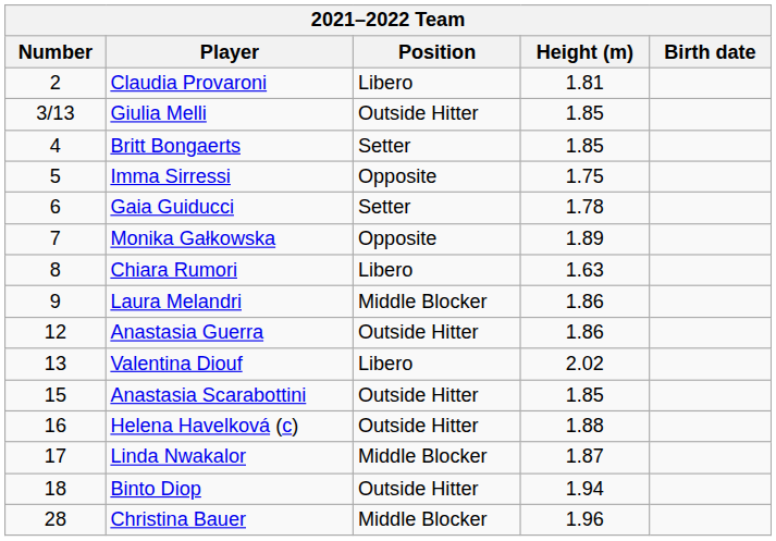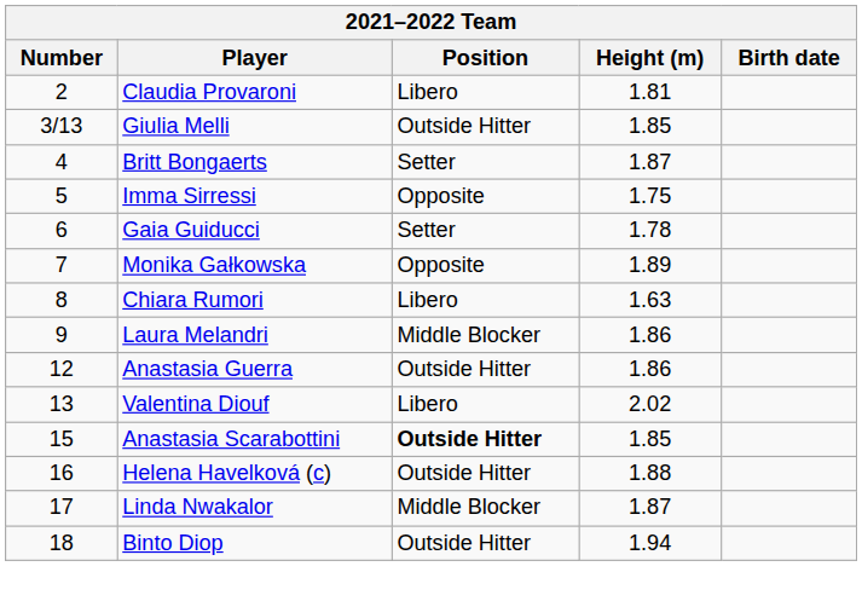Britt Bongaerts | Height (m): 1.85 -> 1.87
Anastasia Scarabottini | Position: normal -> bold
- row: 28 | Christina Bauer | Middle Blocker | 1.96
